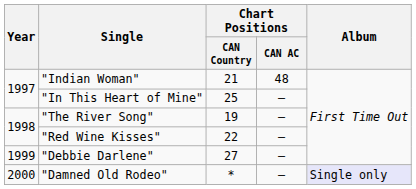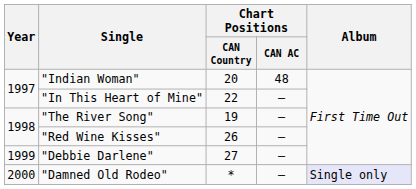"Indian Woman" | Chart Positions / CAN Country: 21 -> 20
"In This Heart of Mine" | Chart Positions / CAN Country: 25 -> 22
"Red Wine Kisses" | Chart Positions / CAN Country: 22 -> 26
